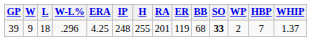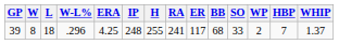39 | W: 9 -> 8
39 | RA: 201 -> 241
39 | ER: 119 -> 117
39 | SO: bold -> normal
